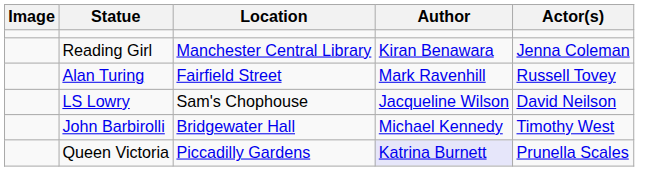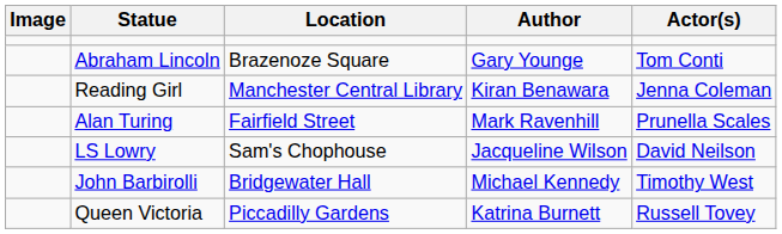+ row: Abraham Lincoln | Brazenoze Square | Gary Younge | Tom Conti
Alan Turing | Actor(s): Russell Tovey -> Prunella Scales
Queen Victoria | Author: lavender background -> no background
Queen Victoria | Actor(s): Prunella Scales -> Russell Tovey
